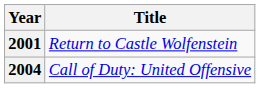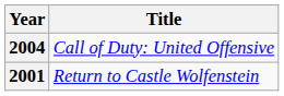rows swapped: 2001 <-> 2004
